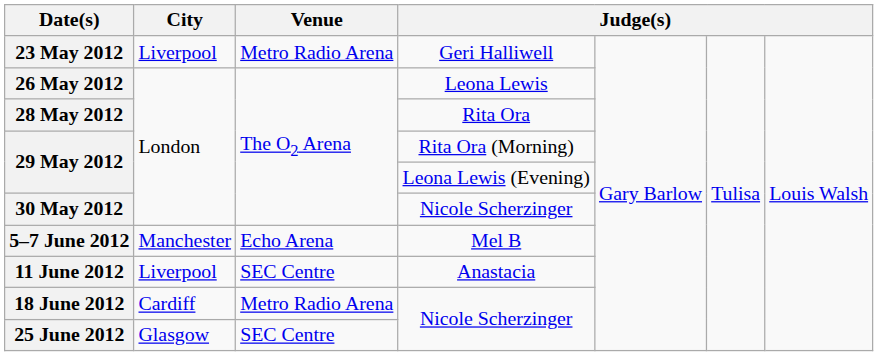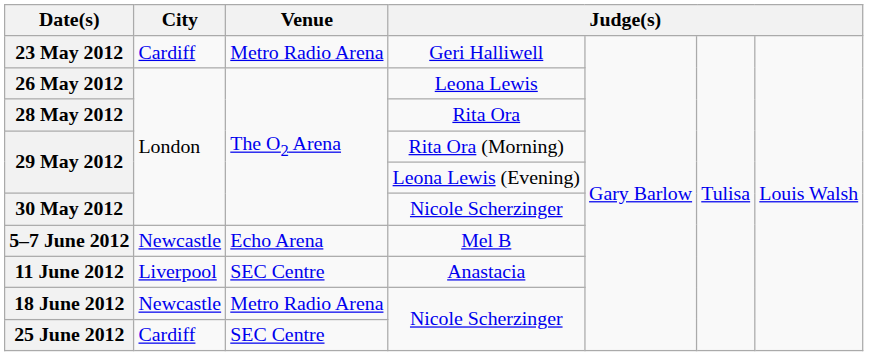23 May 2012 | City: Liverpool -> Cardiff
5–7 June 2012 | City: Manchester -> Newcastle
18 June 2012 | City: Cardiff -> Newcastle
25 June 2012 | City: Glasgow -> Cardiff
